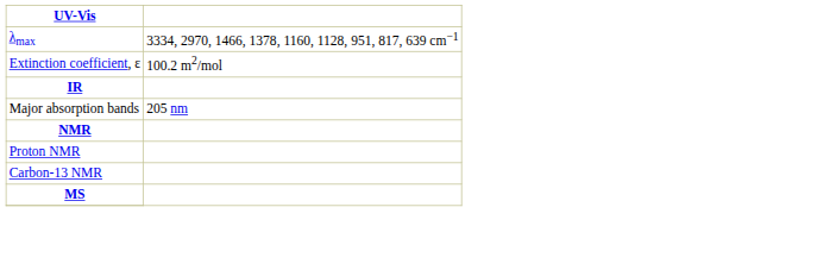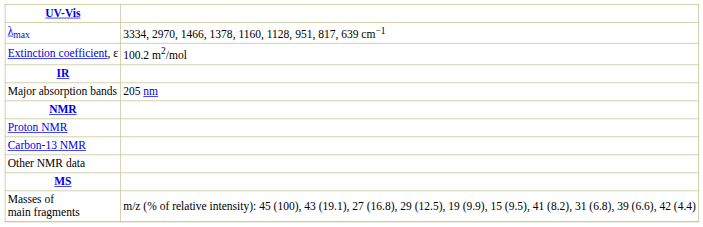+ row: Other NMR data
+ row: Masses of main fragments | m/z (% of relative intensity): 45 (100), 43 (19.1), 27 (16.8), 29 (12.5), 19 (9.9), 15 (9.5), 41 (8.2), 31 (6.8), 39 (6.6), 42 (4.4)
